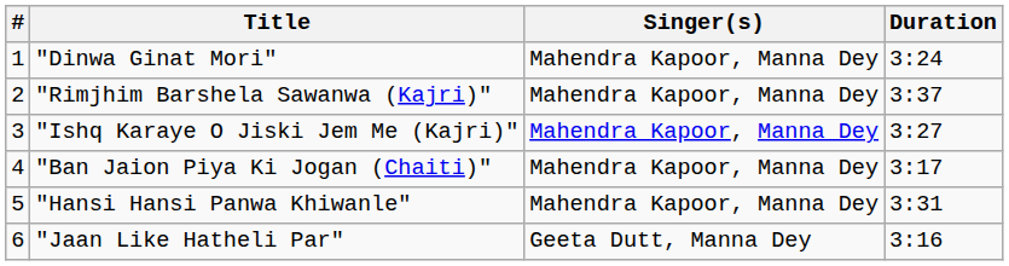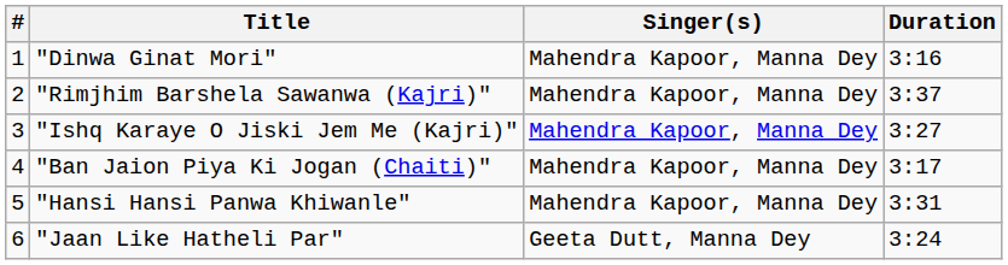"Dinwa Ginat Mori" | Duration: 3:24 -> 3:16
"Jaan Like Hatheli Par" | Duration: 3:16 -> 3:24
